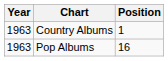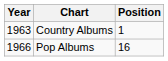Pop Albums | Year: 1963 -> 1966
